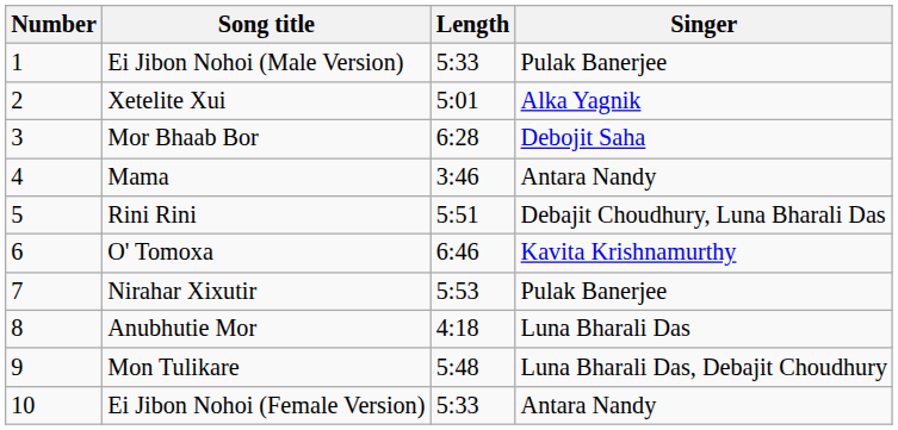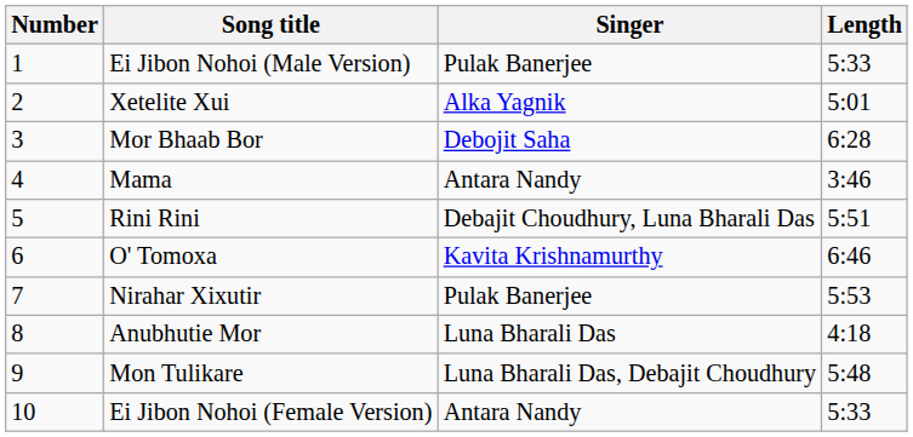columns swapped: Length <-> Singer
